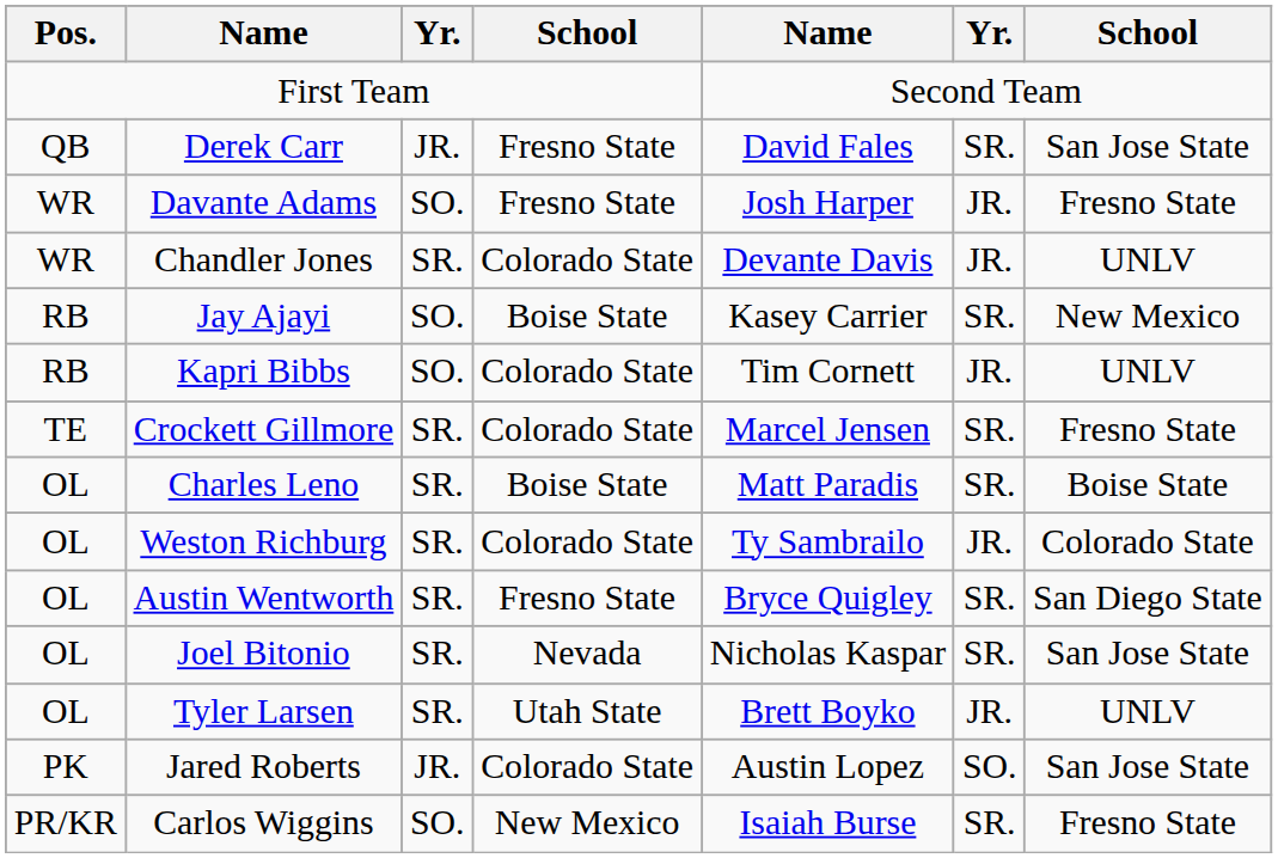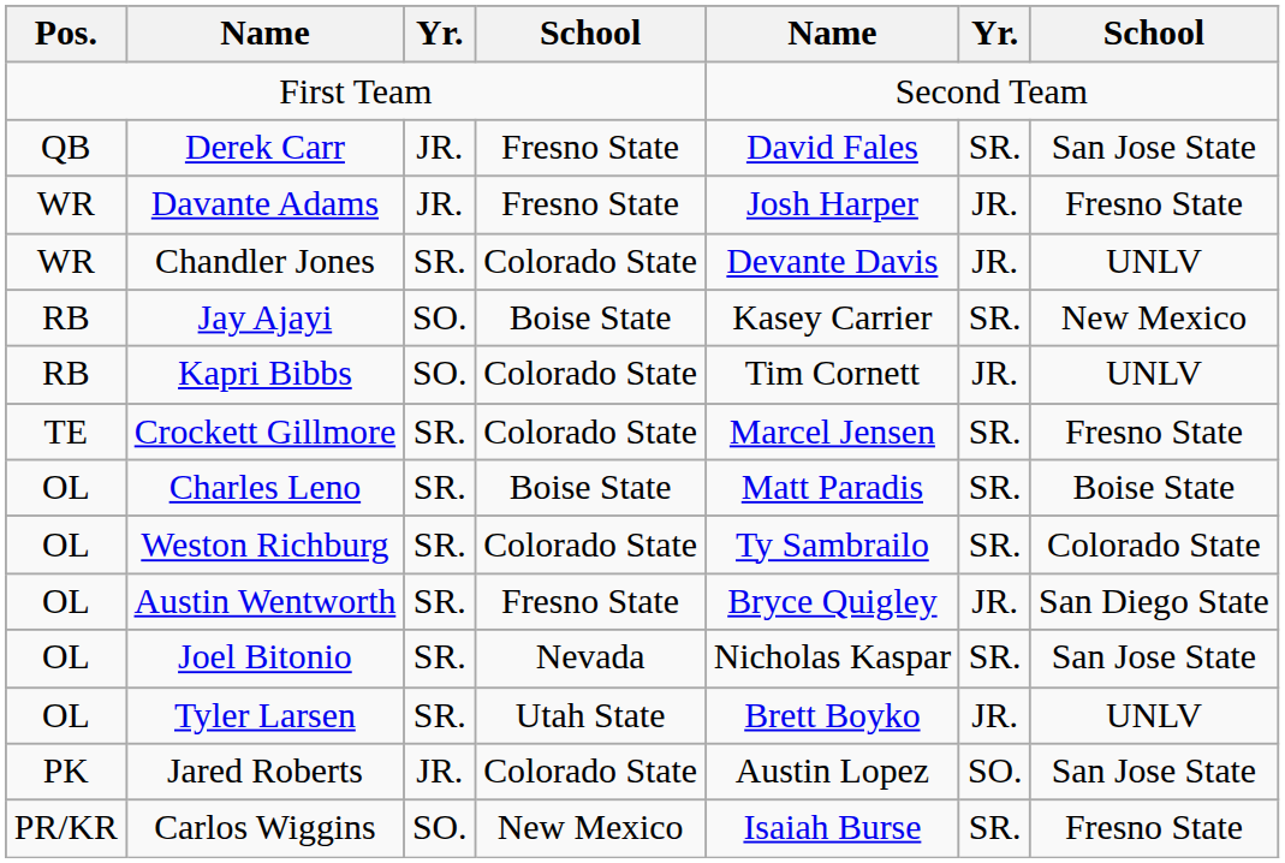Davante Adams | column 3: SO. -> JR.
Weston Richburg | column 6: JR. -> SR.
Austin Wentworth | column 6: SR. -> JR.
